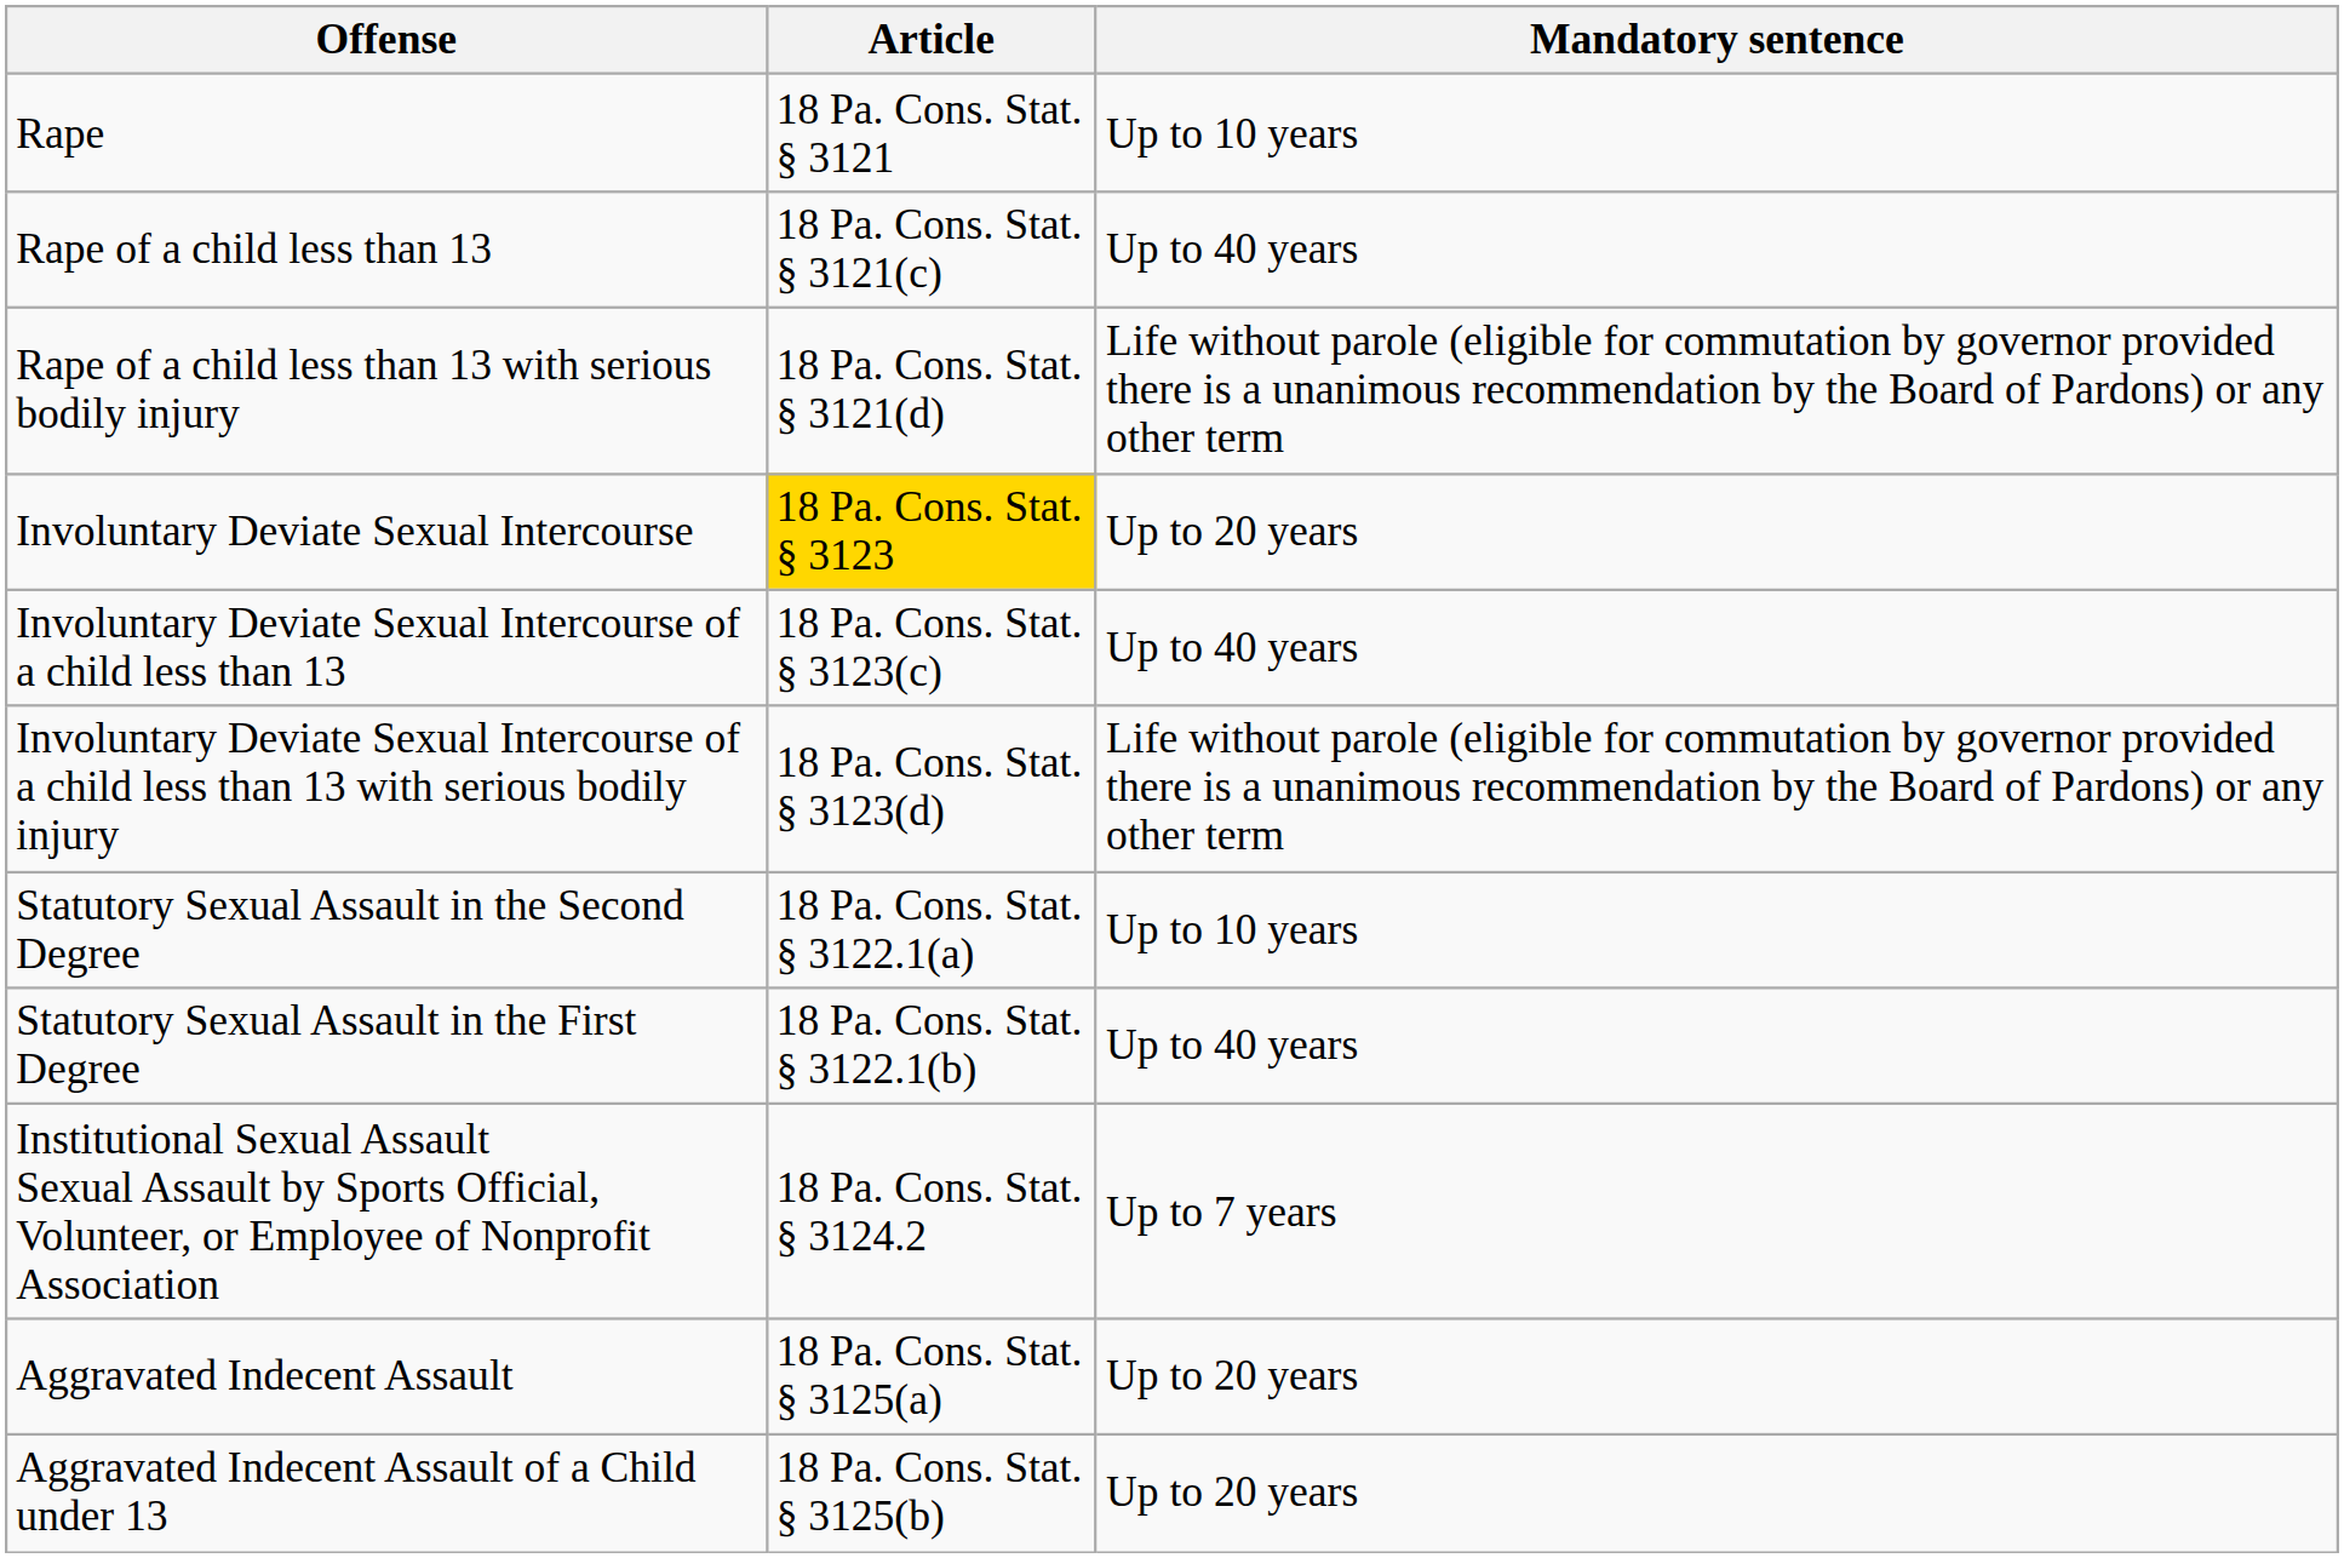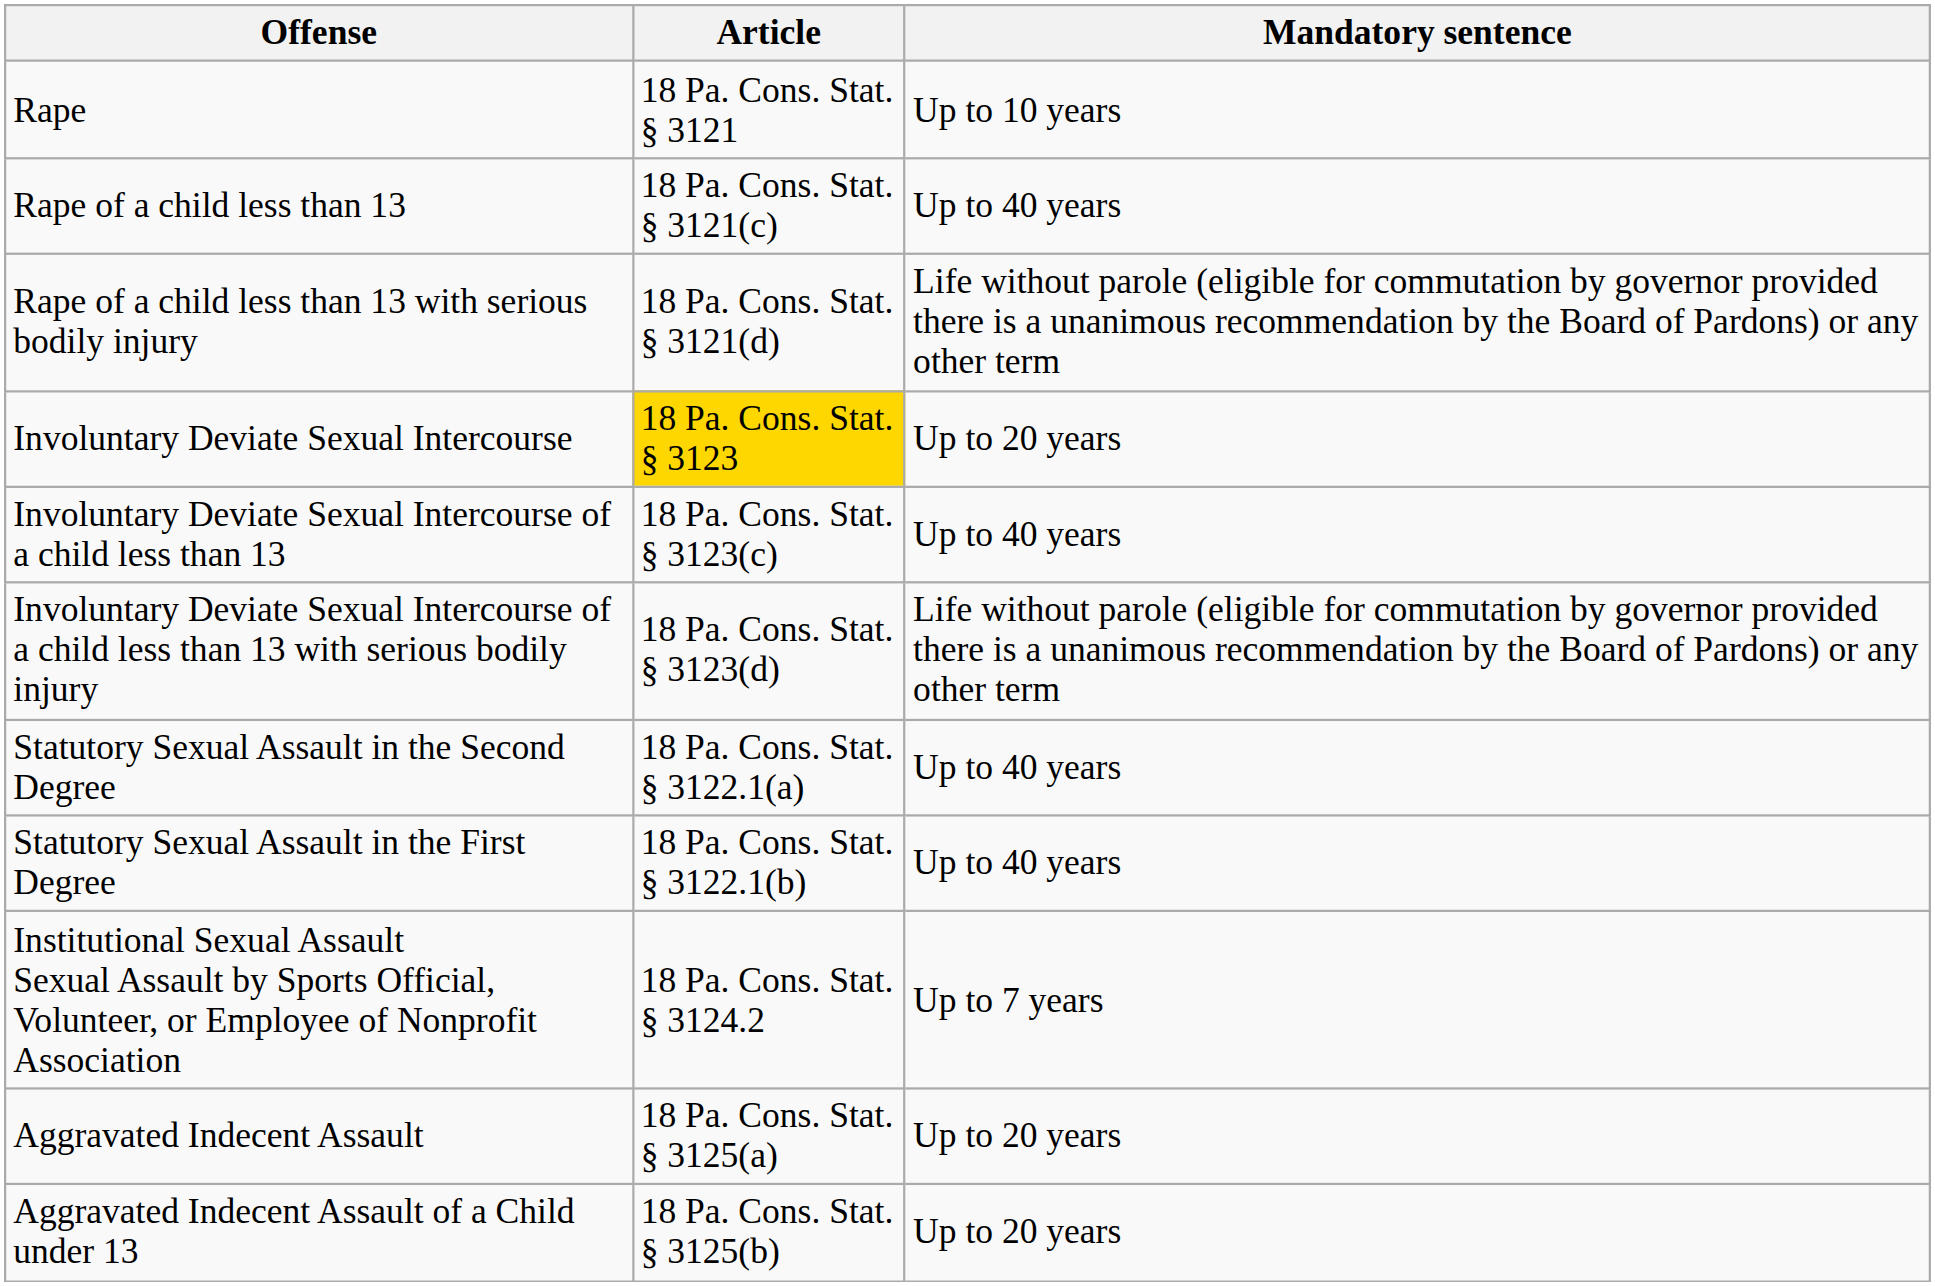Statutory Sexual Assault in the Second Degree | Mandatory sentence: Up to 10 years -> Up to 40 years
